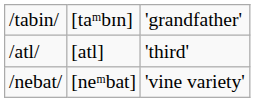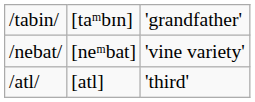rows swapped: /nebat/ <-> /atl/
